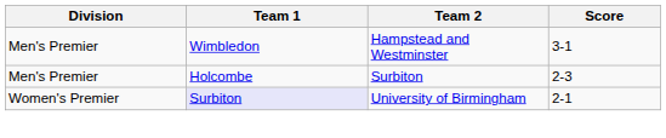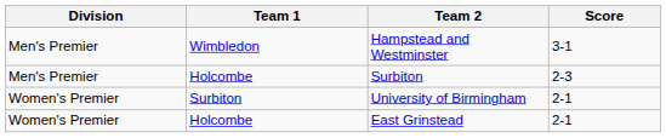University of Birmingham | Team 1: lavender background -> no background
+ row: Women's Premier | Holcombe | East Grinstead | 2-1
